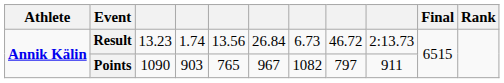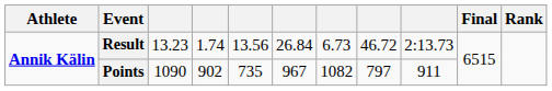Points | column 4: 903 -> 902
Points | column 5: 765 -> 735
